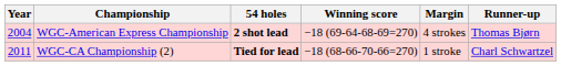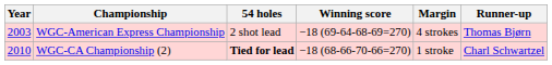WGC-American Express Championship | Year: 2004 -> 2003
WGC-American Express Championship | 54 holes: bold -> normal
WGC-CA Championship (2) | Year: 2011 -> 2010
